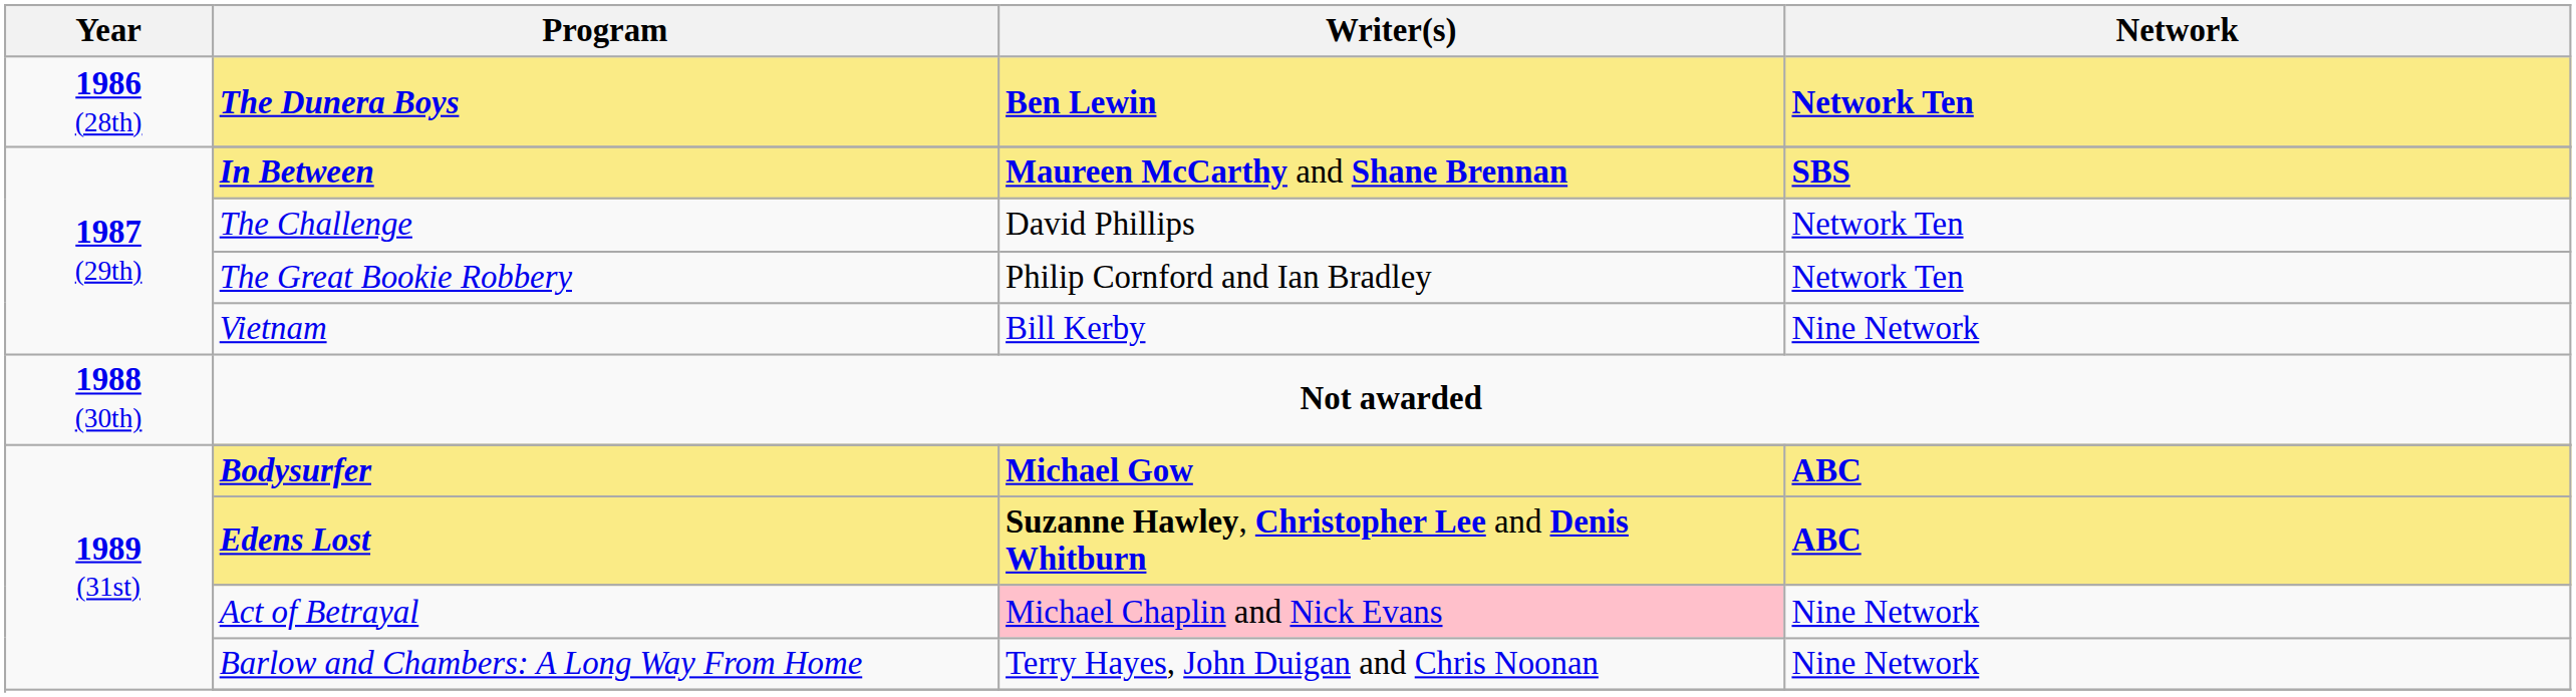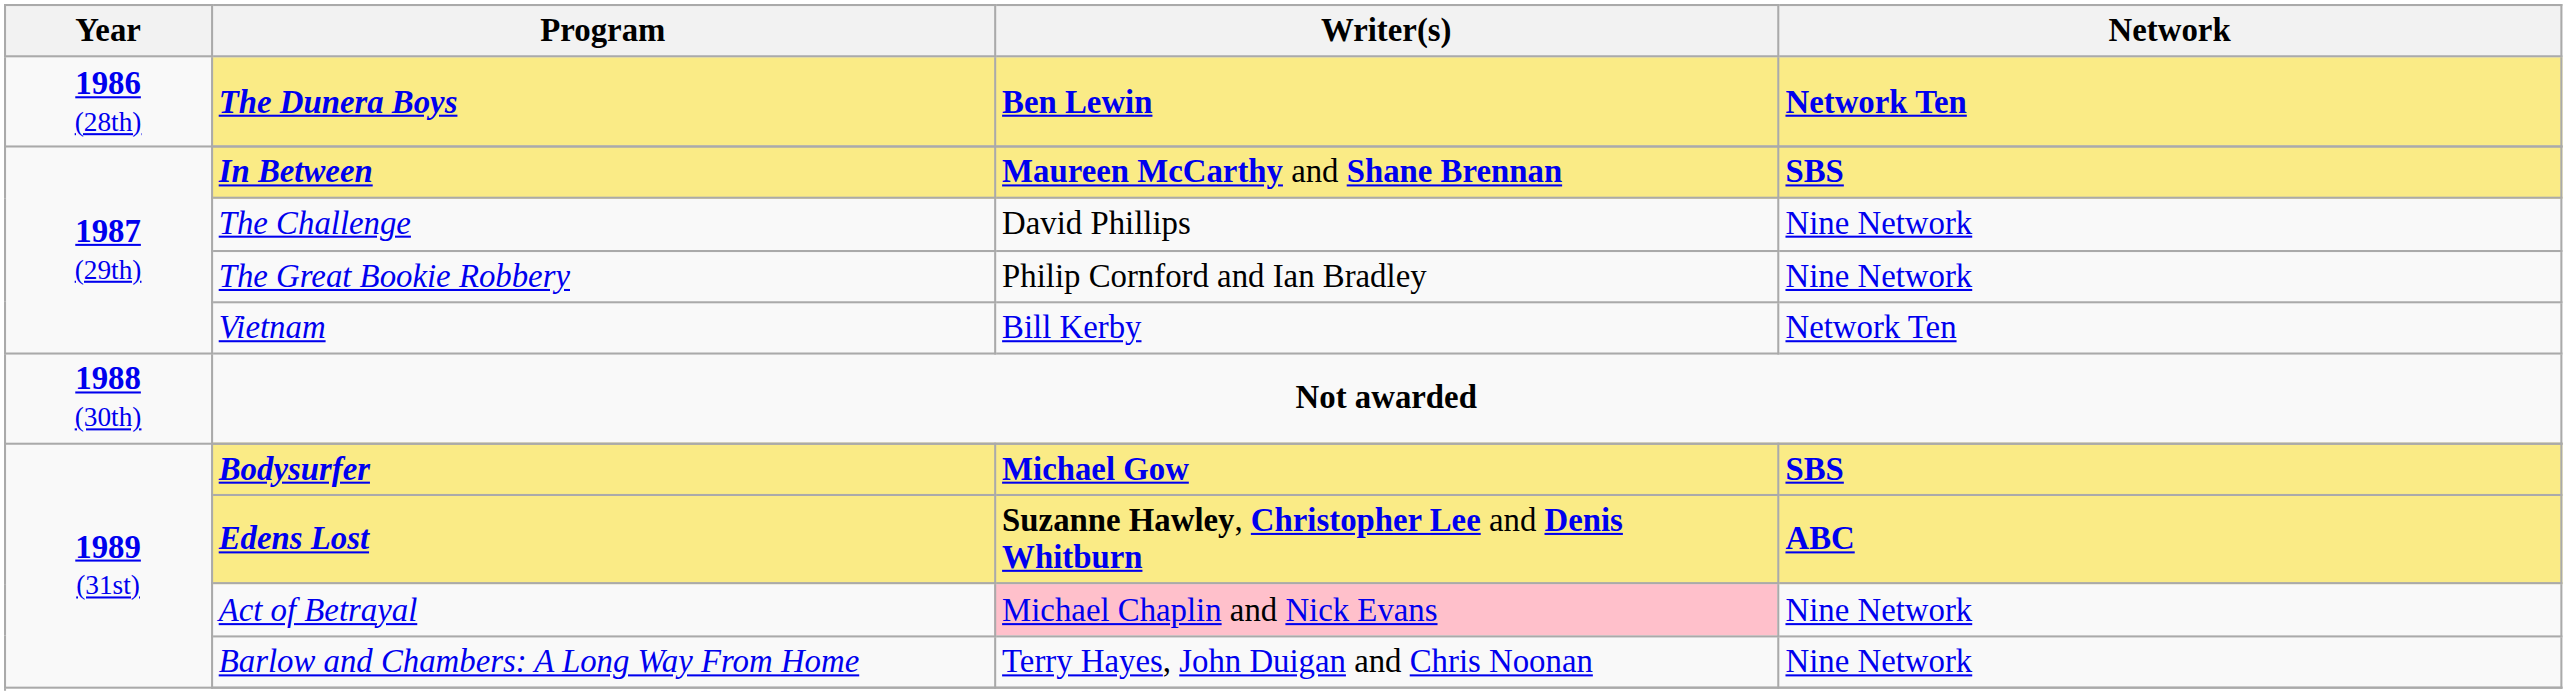The Challenge | Network: Network Ten -> Nine Network
The Great Bookie Robbery | Network: Network Ten -> Nine Network
Vietnam | Network: Nine Network -> Network Ten
Bodysurfer | Network: ABC -> SBS
